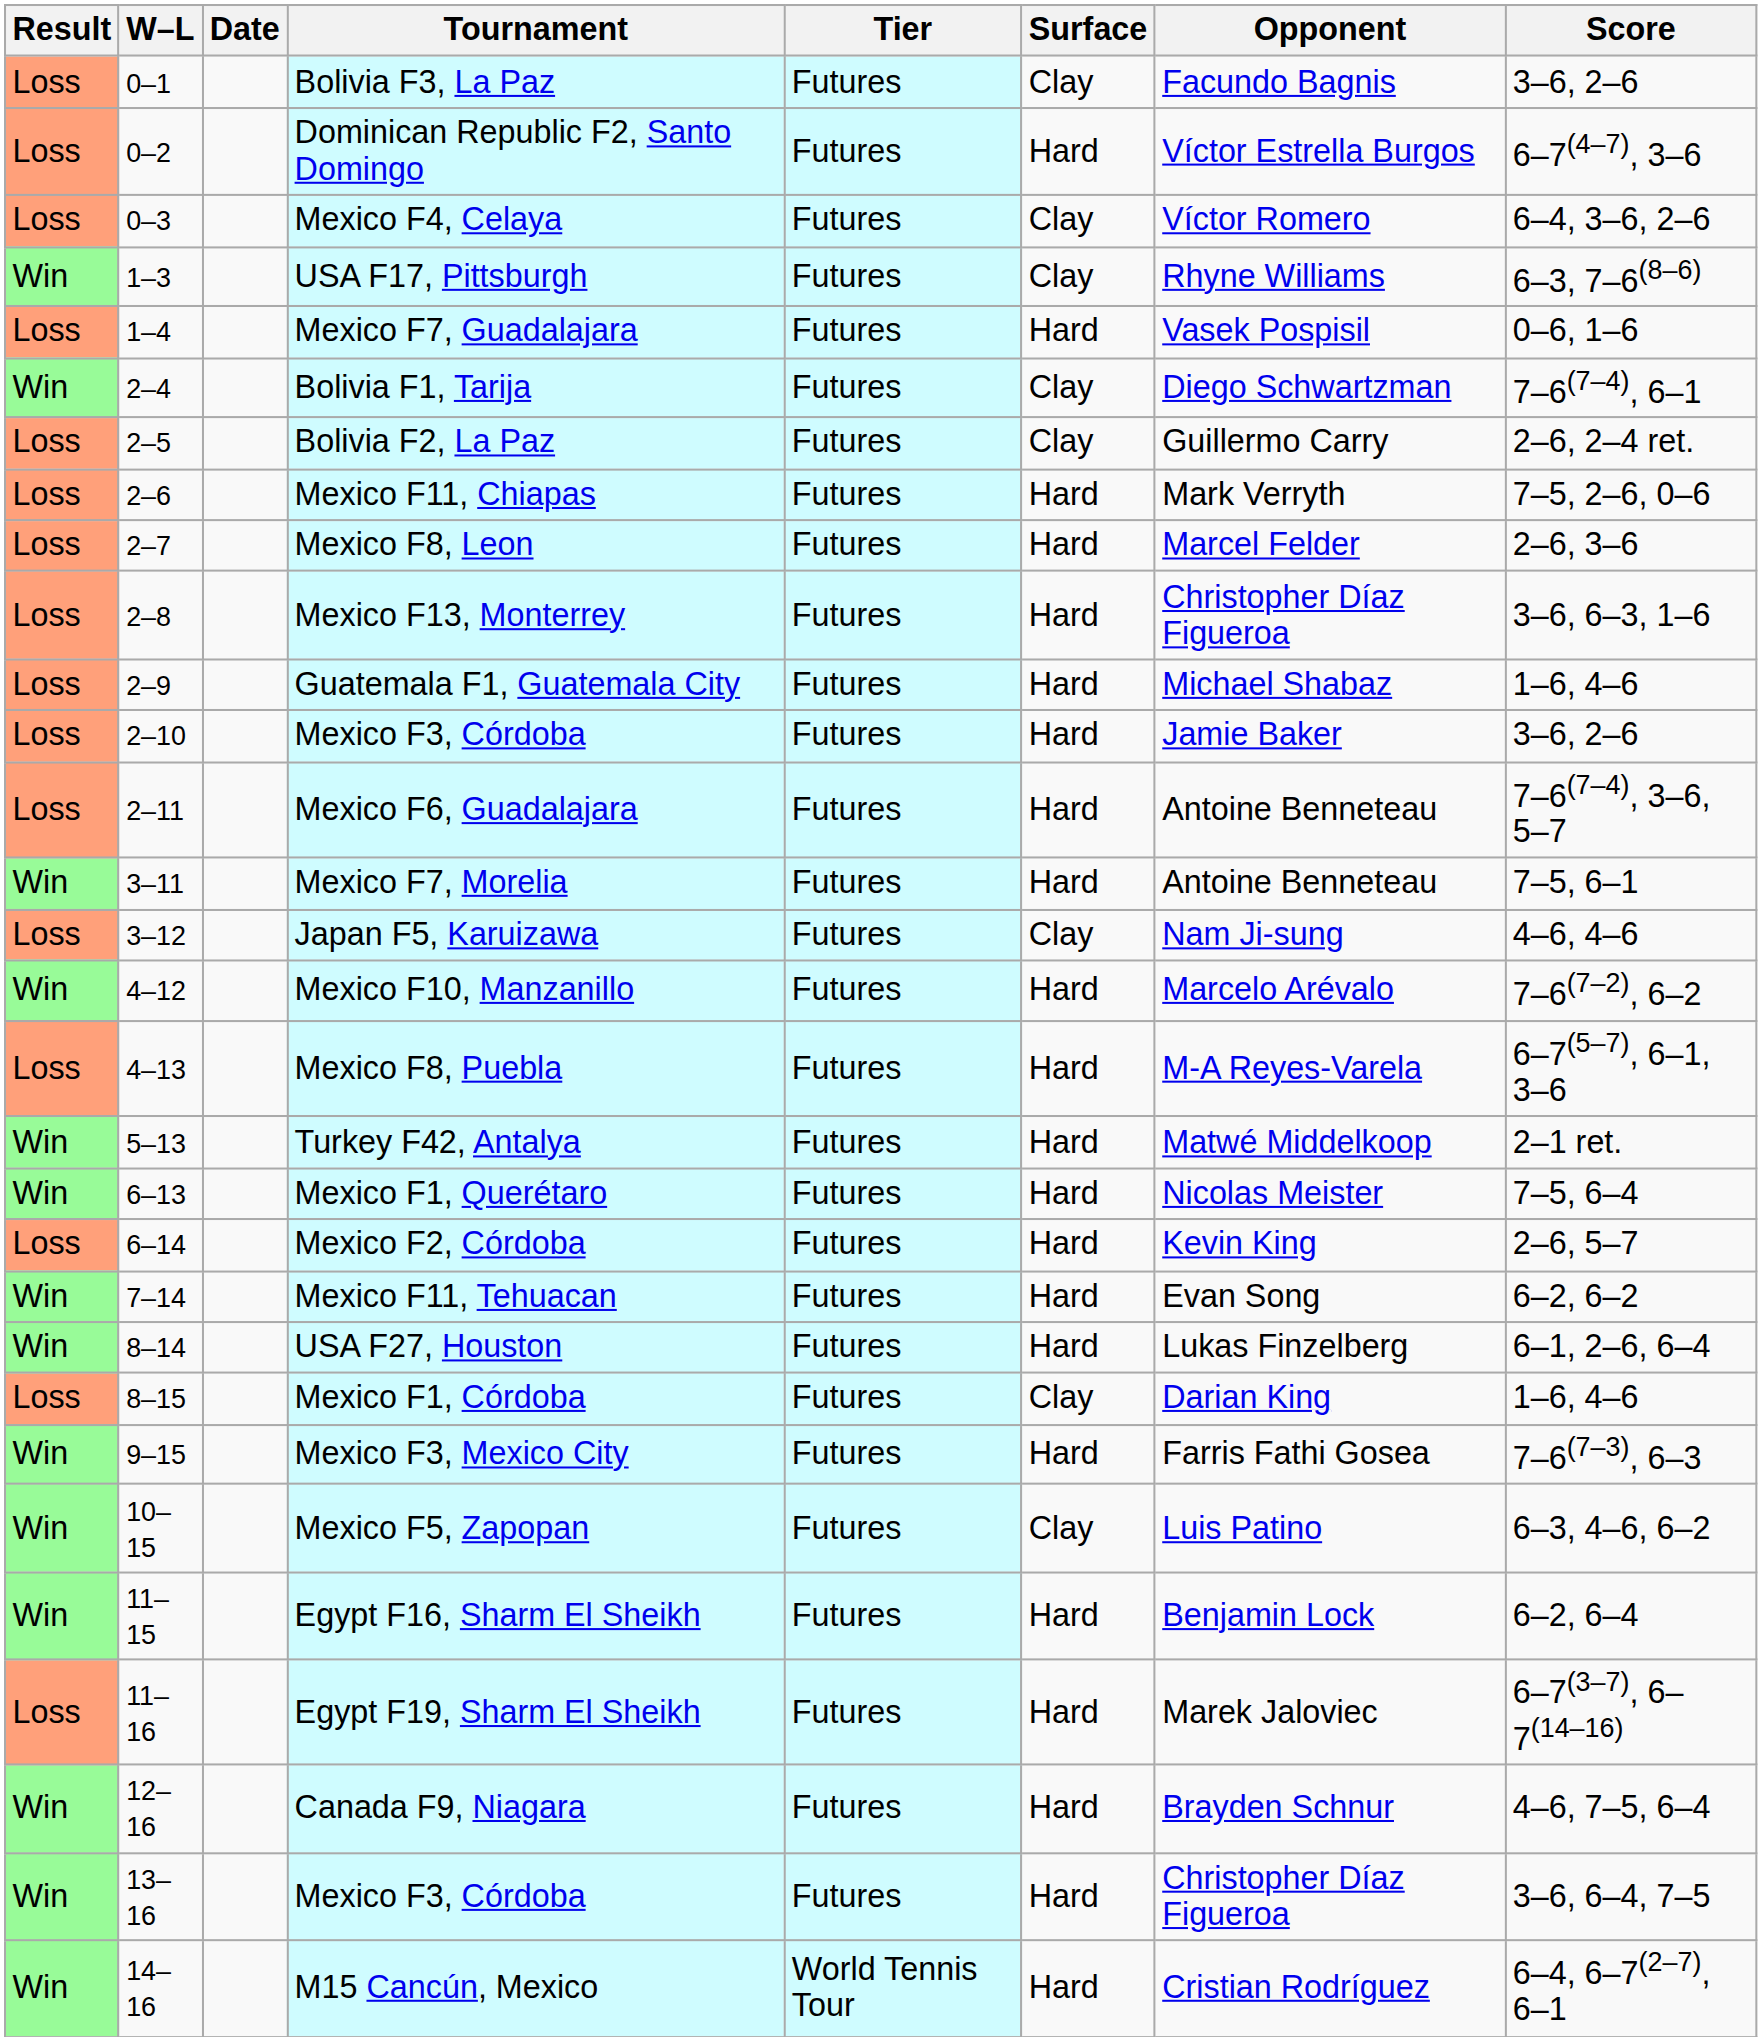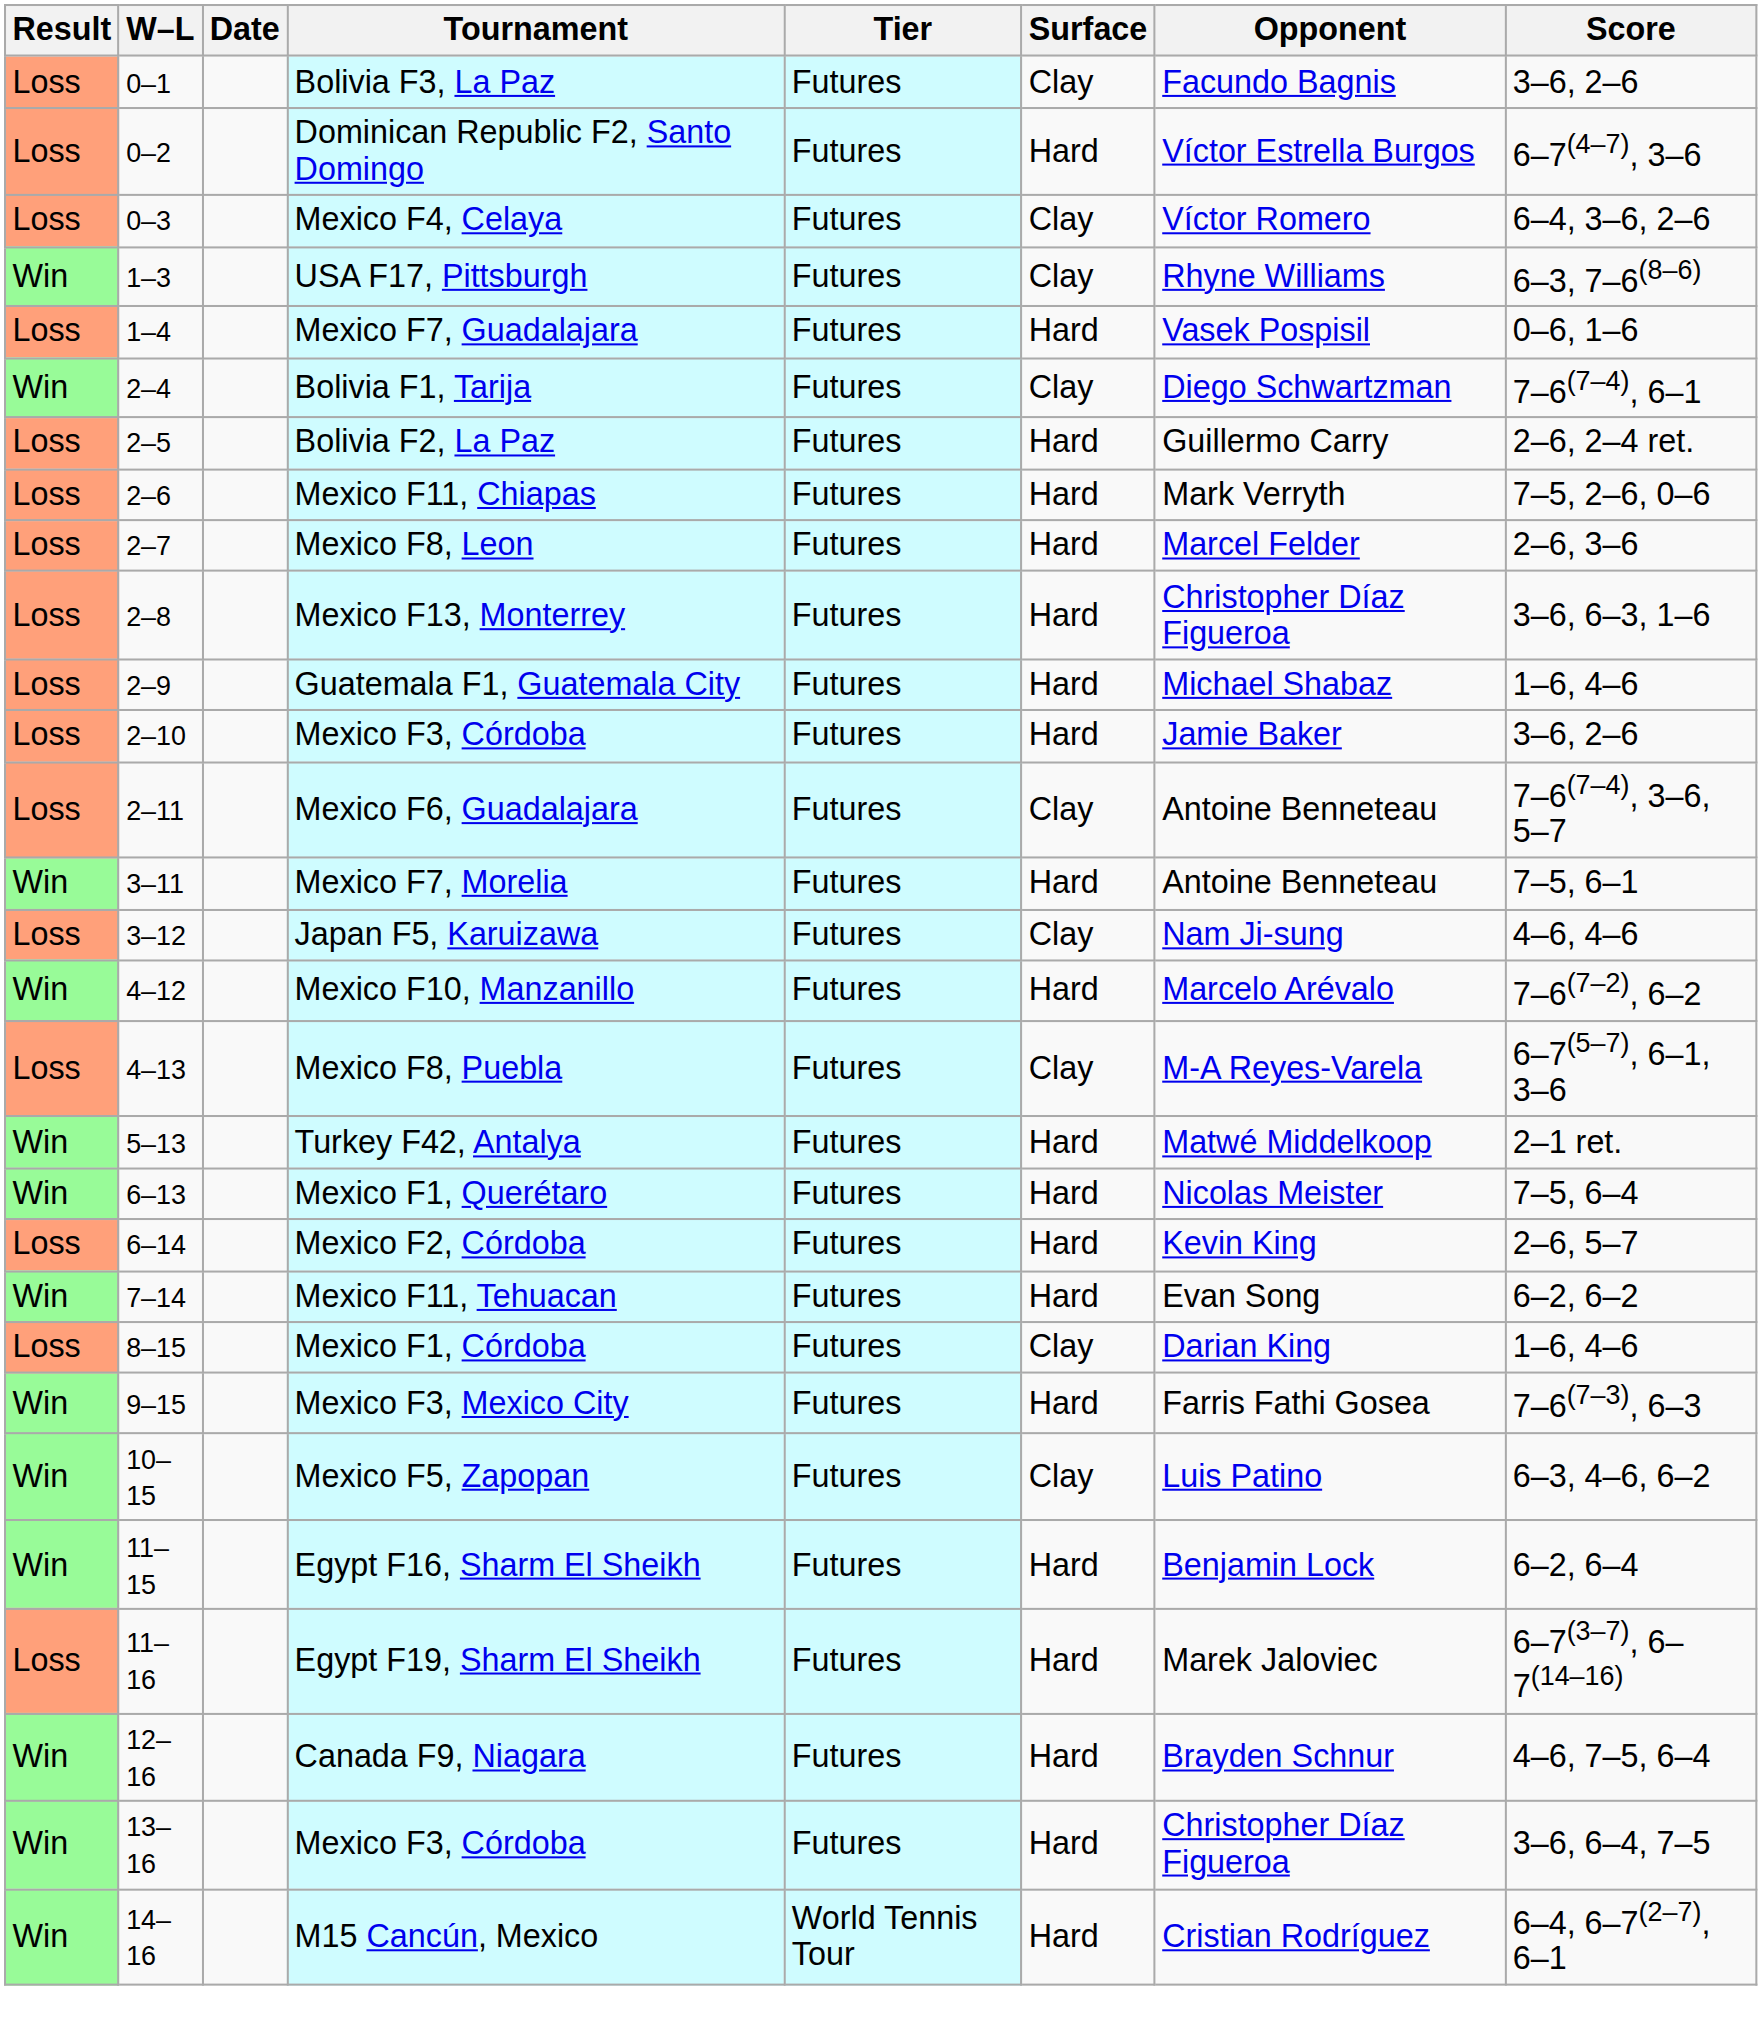Bolivia F2, La Paz | Surface: Clay -> Hard
Mexico F6, Guadalajara | Surface: Hard -> Clay
Mexico F8, Puebla | Surface: Hard -> Clay
- row: Win | 8–14 | USA F27, Houston | Futures | Hard | Lukas Finzelberg | 6–1, 2–6, 6–4
